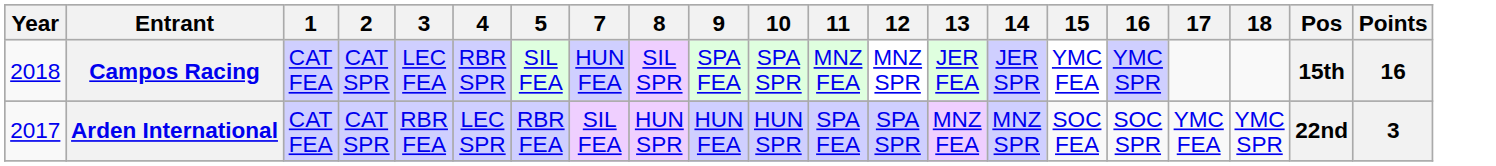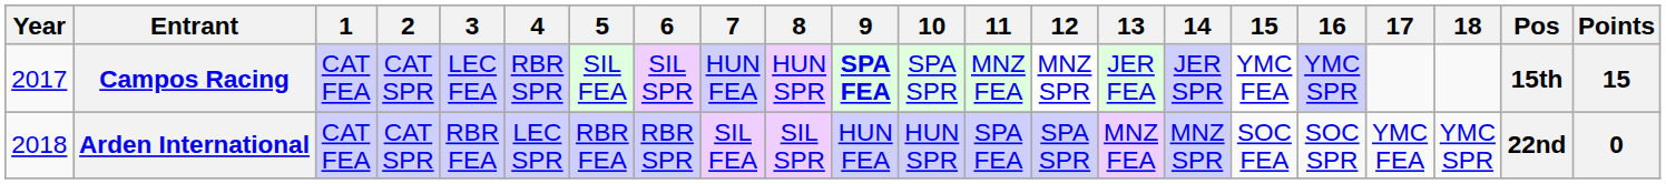+ column: 6 | SIL SPR | RBR SPR
Campos Racing | Year: 2018 -> 2017
Campos Racing | 8: SIL SPR -> HUN SPR
Campos Racing | 9: normal -> bold
Campos Racing | Points: 16 -> 15
Arden International | Year: 2017 -> 2018
Arden International | 8: HUN SPR -> SIL SPR
Arden International | Points: 3 -> 0
